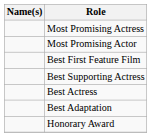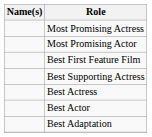+ row: Best Actor
- row: Honorary Award
